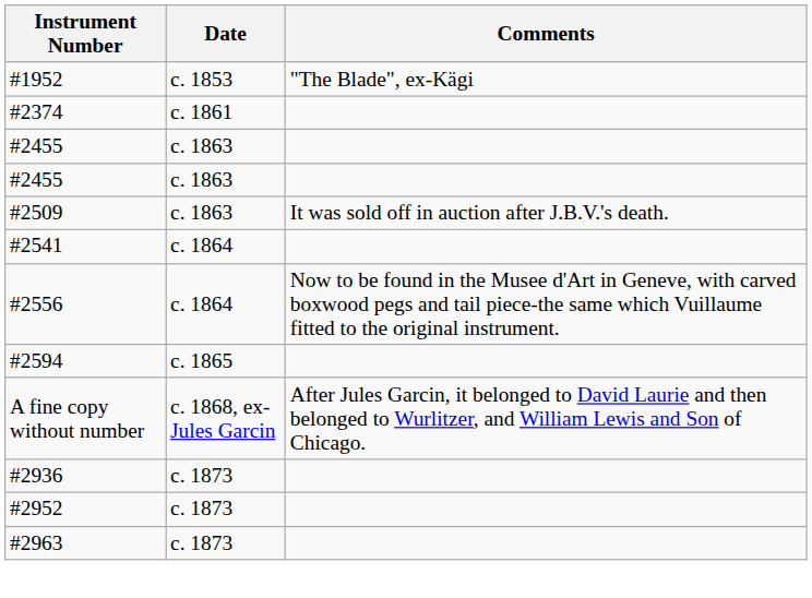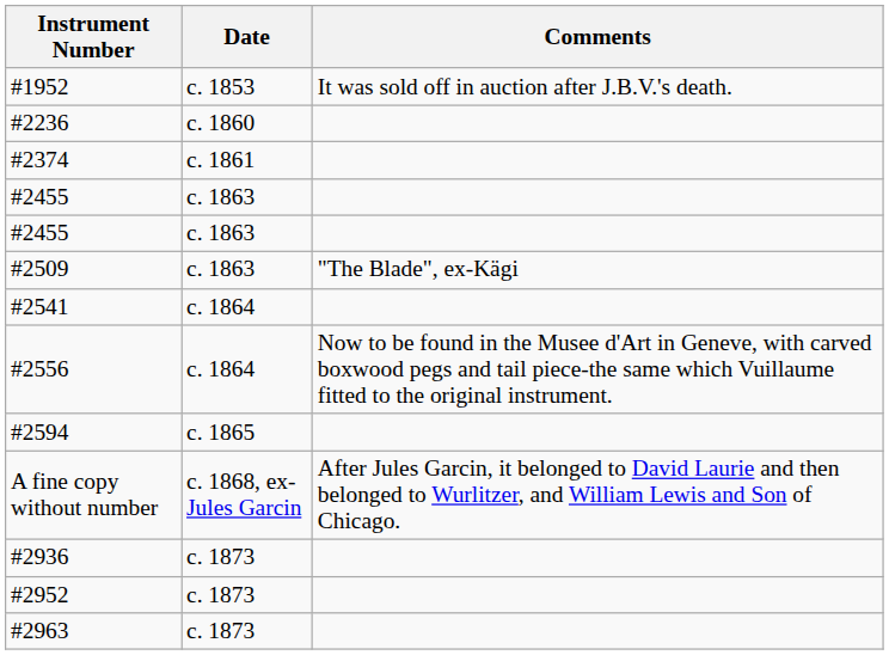#1952 | Comments: "The Blade", ex-Kägi -> It was sold off in auction after J.B.V.'s death.
+ row: #2236 | c. 1860
#2509 | Comments: It was sold off in auction after J.B.V.'s death. -> "The Blade", ex-Kägi
